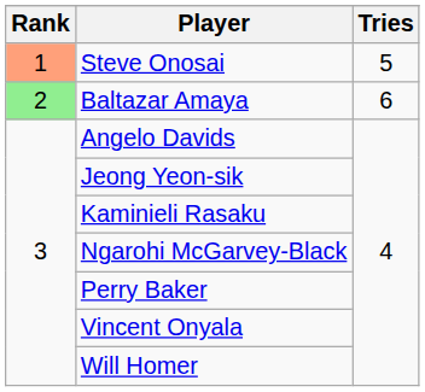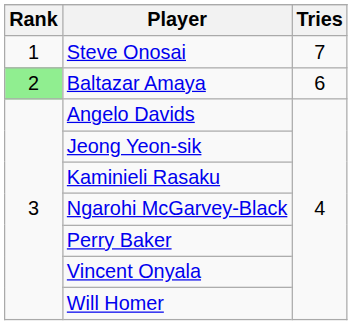Steve Onosai | Rank: lightsalmon background -> no background
Steve Onosai | Tries: 5 -> 7
